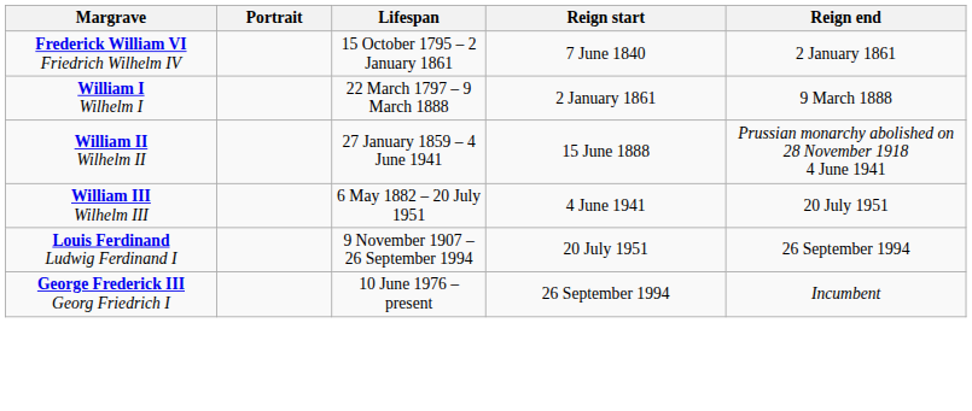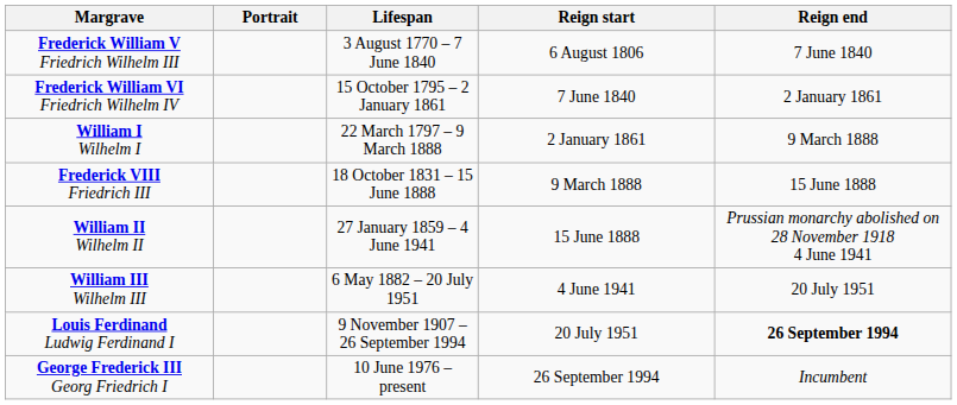+ row: Frederick William V Friedrich Wilhelm III | 3 August 1770 – 7 June 1840 | 6 August 1806 | 7 June 1840
+ row: Frederick VIII Friedrich III | 18 October 1831 – 15 June 1888 | 9 March 1888 | 15 June 1888
Louis Ferdinand Ludwig Ferdinand I | Reign end: normal -> bold
